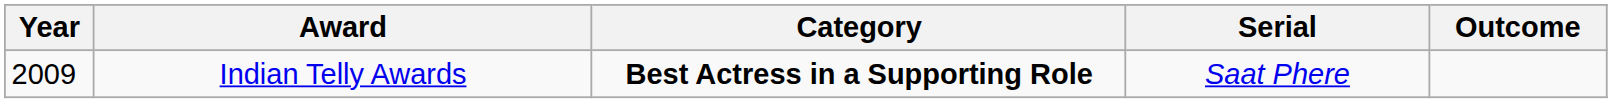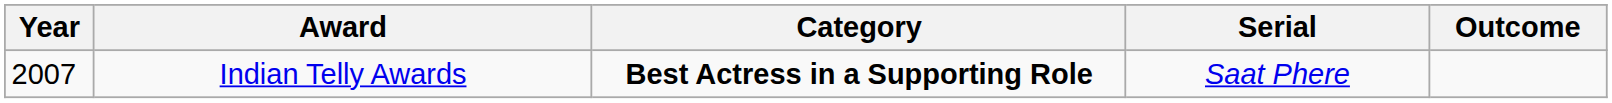Indian Telly Awards | Year: 2009 -> 2007
